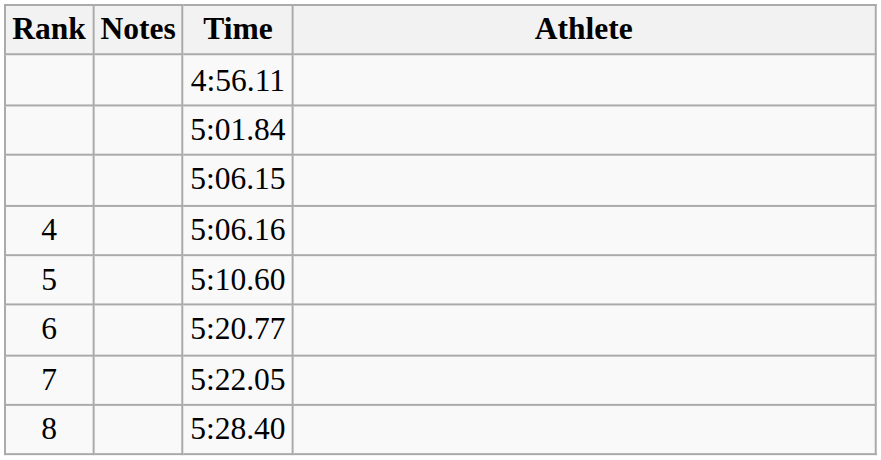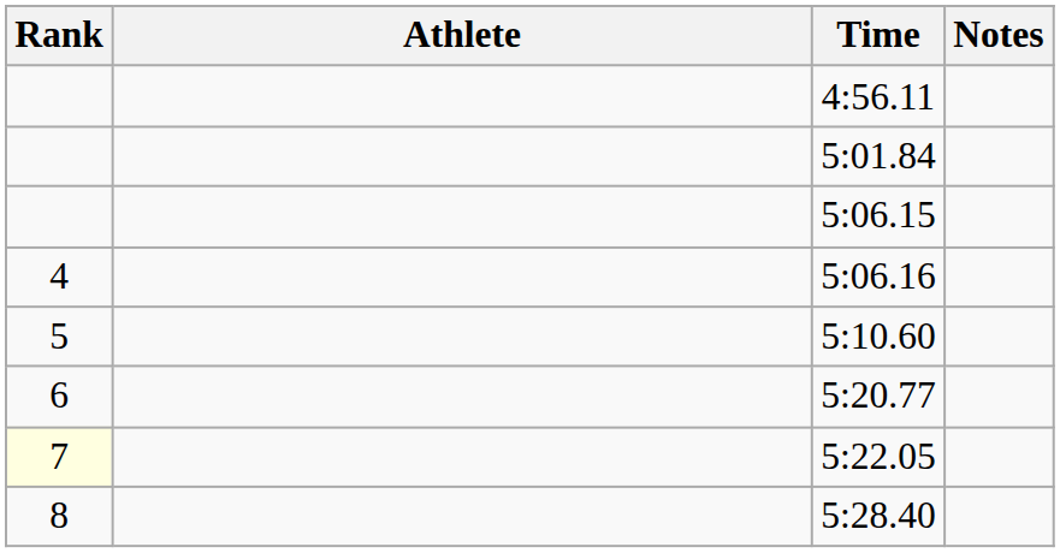columns swapped: Athlete <-> Notes
5:22.05 | Rank: no background -> lightyellow background
